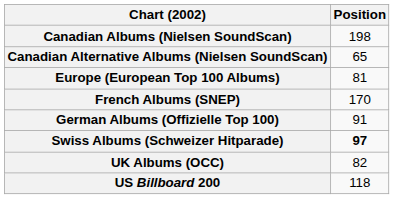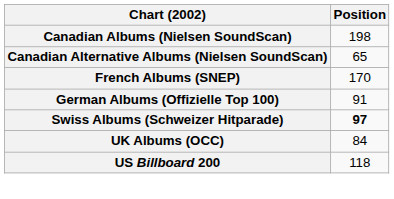- row: Europe (European Top 100 Albums) | 81
UK Albums (OCC) | Position: 82 -> 84
